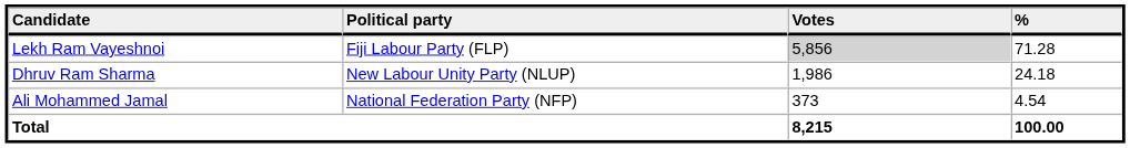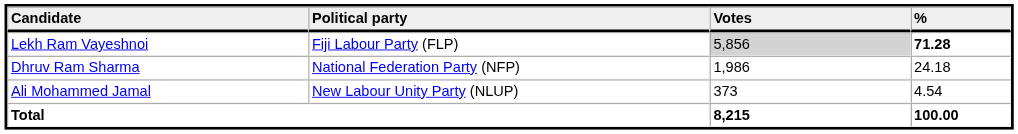Lekh Ram Vayeshnoi | %: normal -> bold
Dhruv Ram Sharma | Political party: New Labour Unity Party (NLUP) -> National Federation Party (NFP)
Ali Mohammed Jamal | Political party: National Federation Party (NFP) -> New Labour Unity Party (NLUP)
